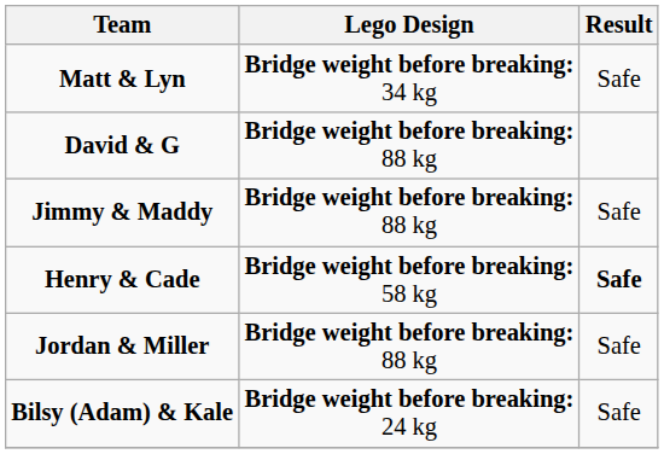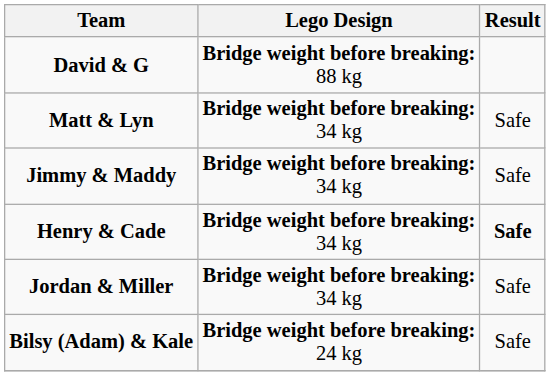rows swapped: David & G <-> Matt & Lyn
Jimmy & Maddy | Lego Design: Bridge weight before breaking: 88 kg -> Bridge weight before breaking: 34 kg
Henry & Cade | Lego Design: Bridge weight before breaking: 58 kg -> Bridge weight before breaking: 34 kg
Jordan & Miller | Lego Design: Bridge weight before breaking: 88 kg -> Bridge weight before breaking: 34 kg
